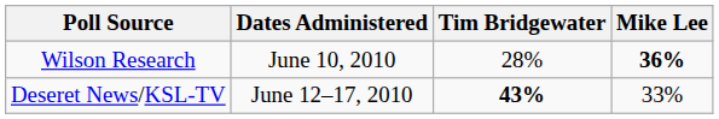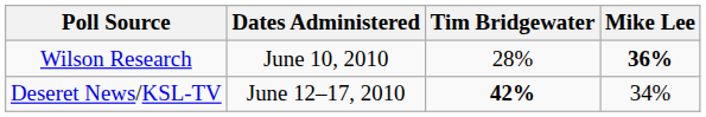Deseret News/KSL-TV | Tim Bridgewater: 43% -> 42%
Deseret News/KSL-TV | Mike Lee: 33% -> 34%
